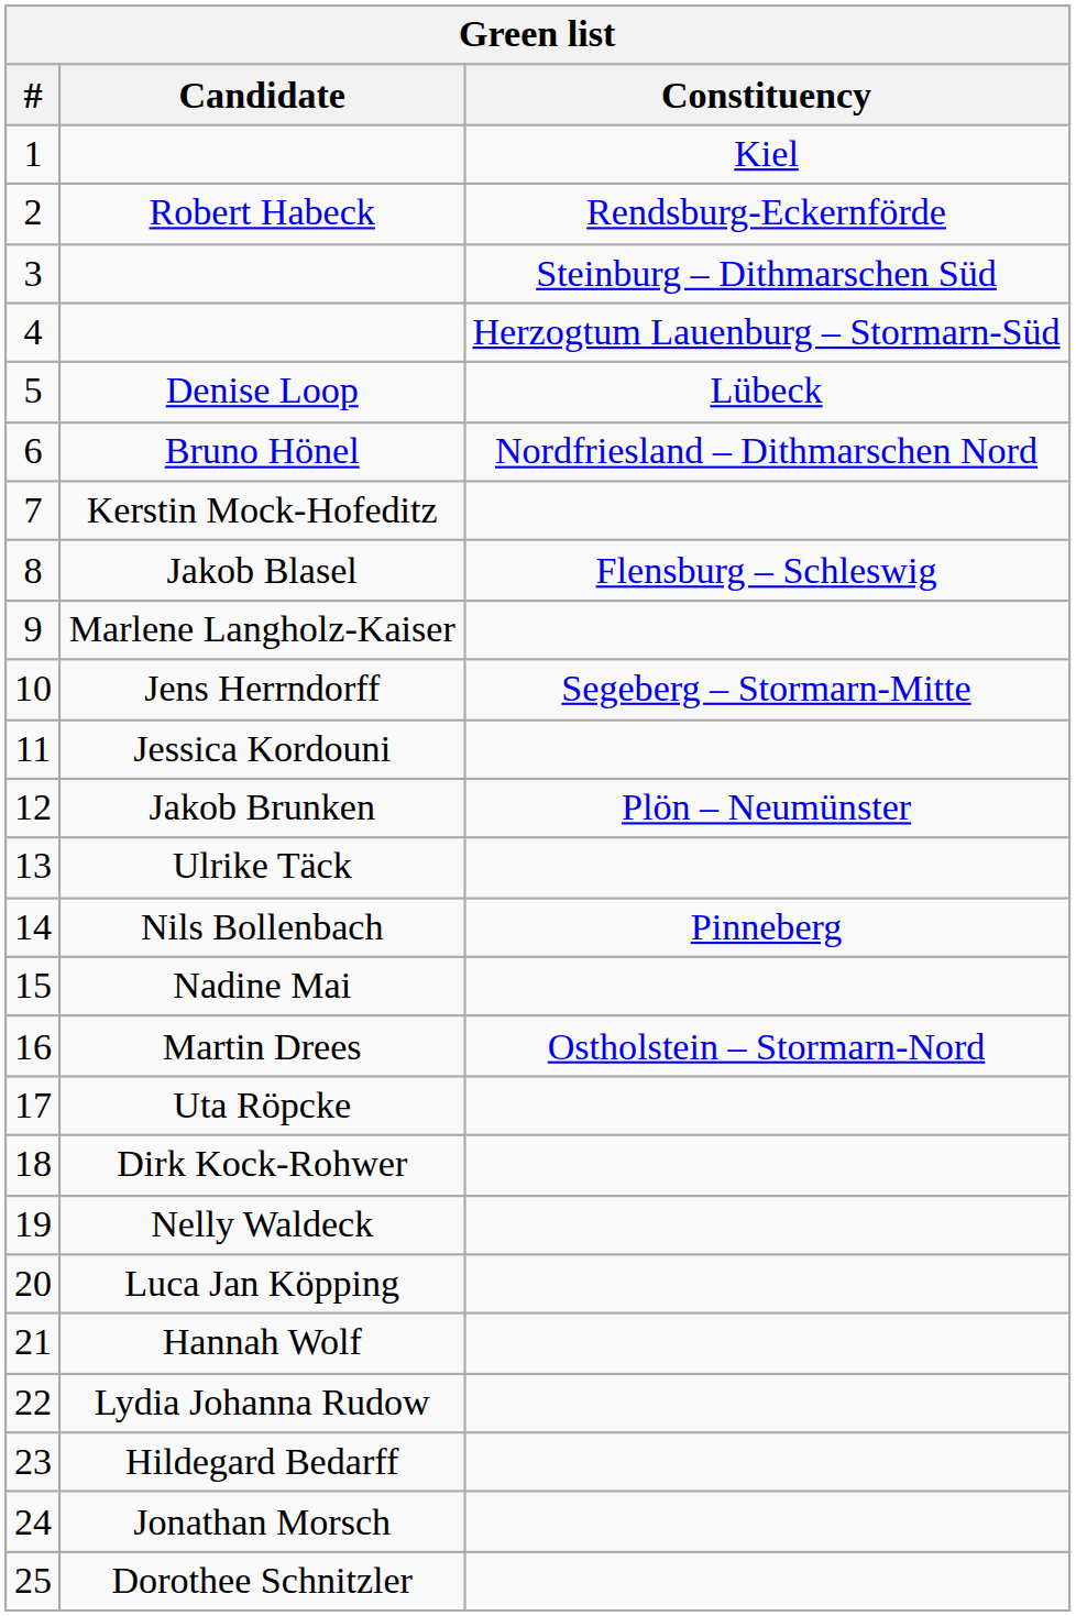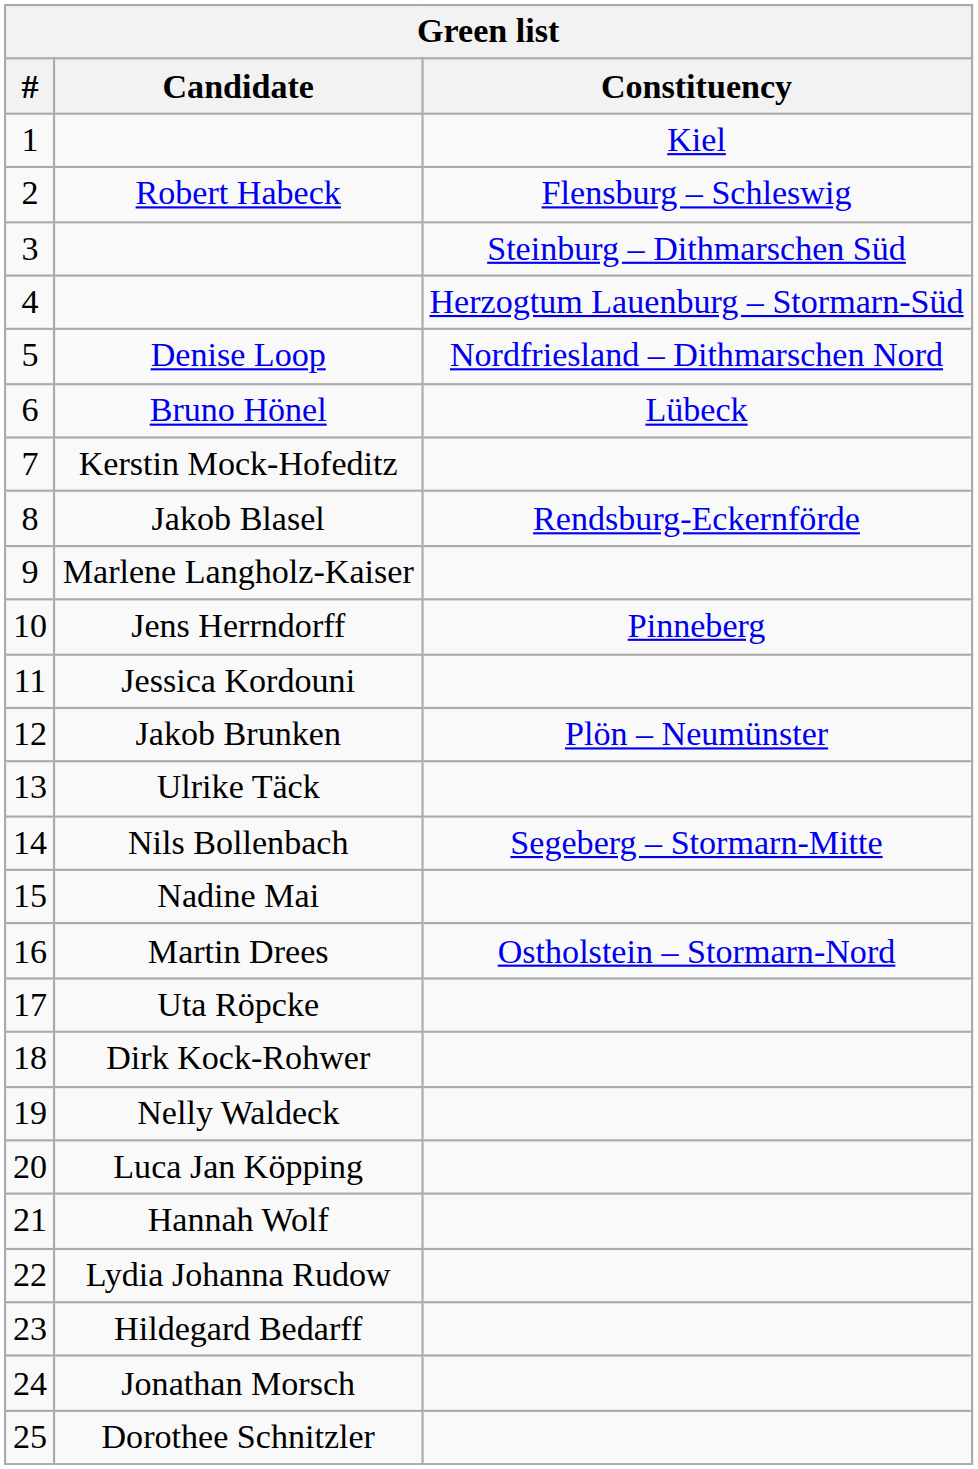Robert Habeck | Constituency: Rendsburg-Eckernförde -> Flensburg – Schleswig
Denise Loop | Constituency: Lübeck -> Nordfriesland – Dithmarschen Nord
Bruno Hönel | Constituency: Nordfriesland – Dithmarschen Nord -> Lübeck
Jakob Blasel | Constituency: Flensburg – Schleswig -> Rendsburg-Eckernförde
Jens Herrndorff | Constituency: Segeberg – Stormarn-Mitte -> Pinneberg
Nils Bollenbach | Constituency: Pinneberg -> Segeberg – Stormarn-Mitte
